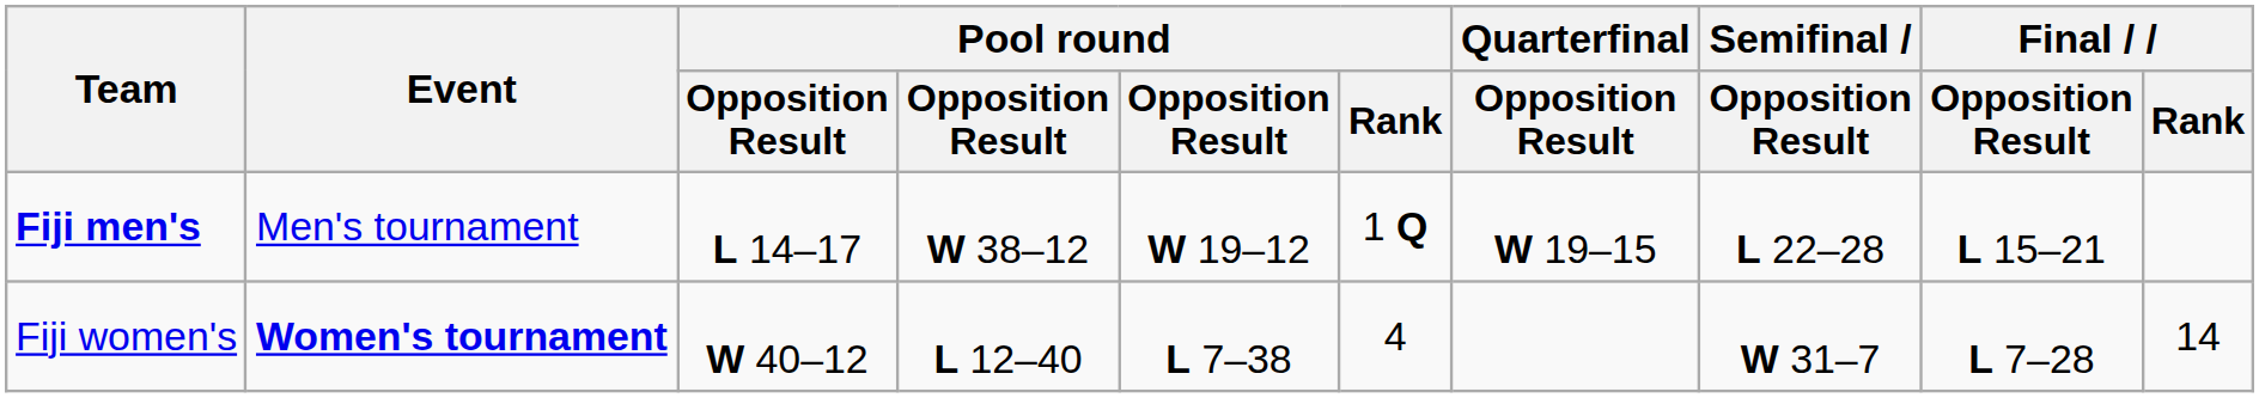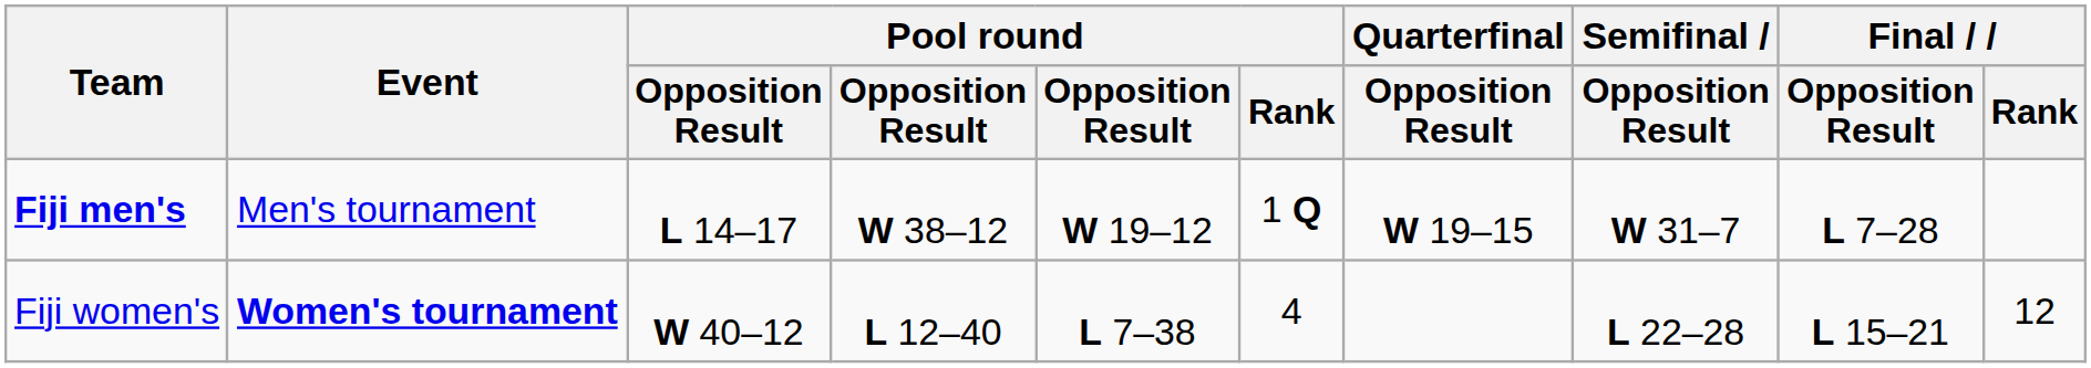Fiji men's | Semifinal / Opposition Result: L 22–28 -> W 31–7
Fiji men's | Final / Opposition Result: L 15–21 -> L 7–28
Fiji women's | Semifinal / Opposition Result: W 31–7 -> L 22–28
Fiji women's | Final / Opposition Result: L 7–28 -> L 15–21
Fiji women's | Final / Rank: 14 -> 12
